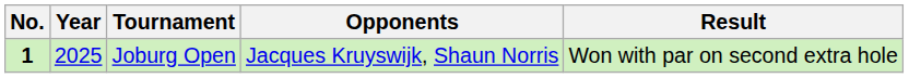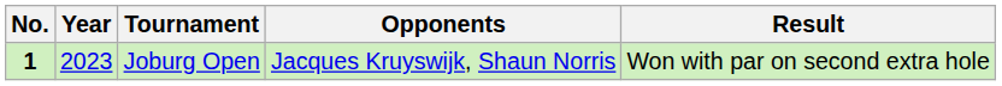Joburg Open | Year: 2025 -> 2023
